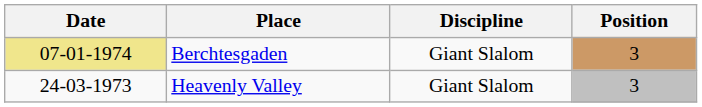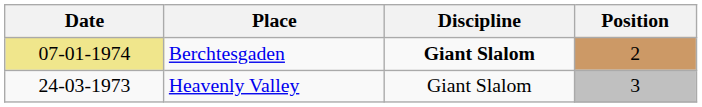Berchtesgaden | Discipline: normal -> bold
Berchtesgaden | Position: 3 -> 2
